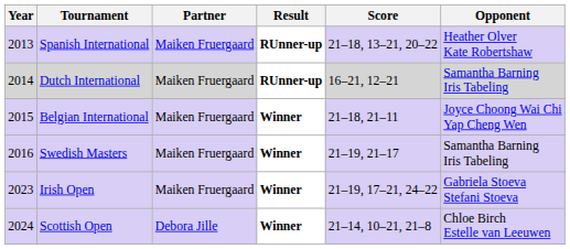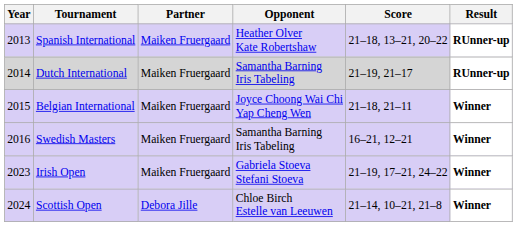columns swapped: Opponent <-> Result
Dutch International | Score: 16–21, 12–21 -> 21–19, 21–17
Swedish Masters | Score: 21–19, 21–17 -> 16–21, 12–21
